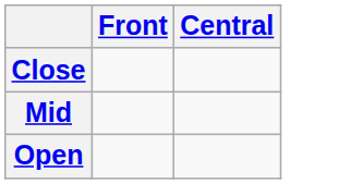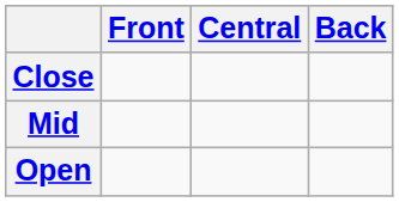+ column: Back
